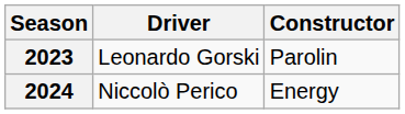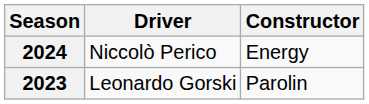rows swapped: 2023 <-> 2024
